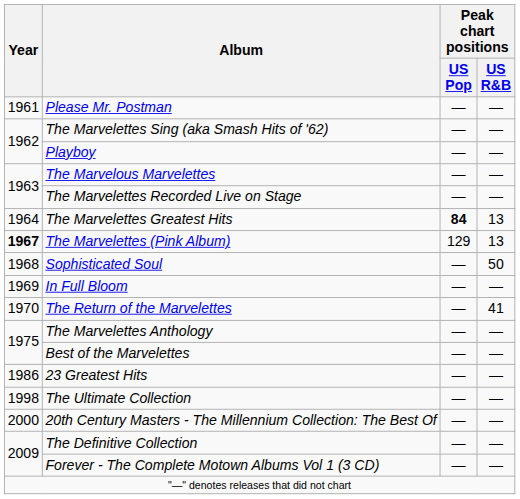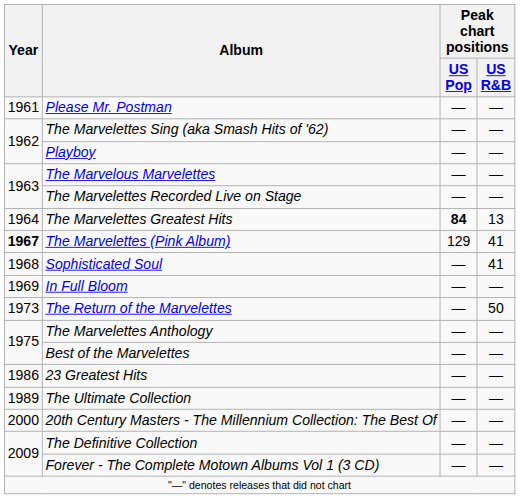The Marvelettes (Pink Album) | Peak chart positions / US R&B: 13 -> 41
Sophisticated Soul | Peak chart positions / US R&B: 50 -> 41
The Return of the Marvelettes | Year: 1970 -> 1973
The Return of the Marvelettes | Peak chart positions / US R&B: 41 -> 50
The Ultimate Collection | Year: 1998 -> 1989
